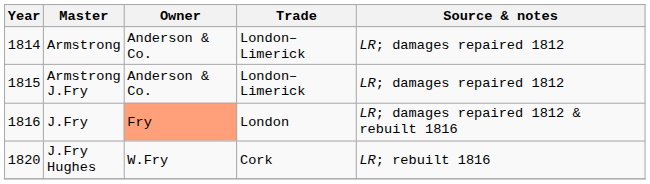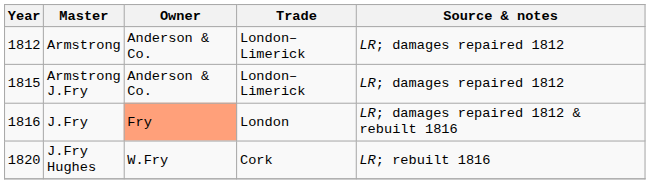Armstrong | Year: 1814 -> 1812
